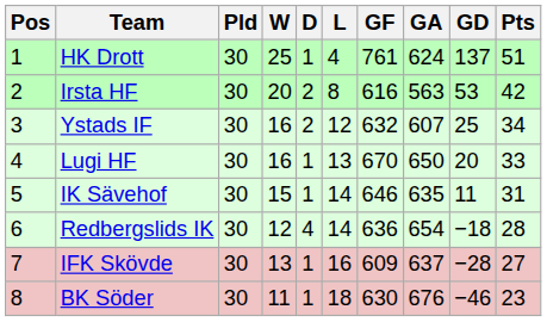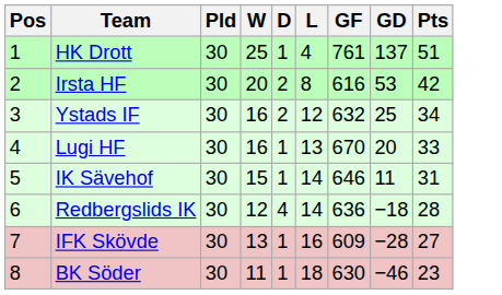- column: GA | 624 | 563 | 607 | 650 | 635 | 654 | 637 | 676
